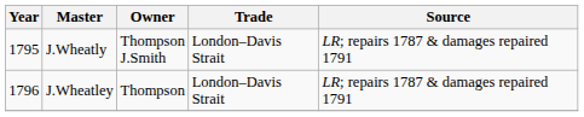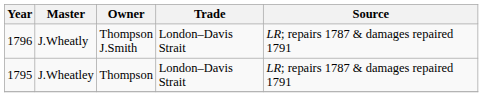J.Wheatly | Year: 1795 -> 1796
J.Wheatley | Year: 1796 -> 1795
